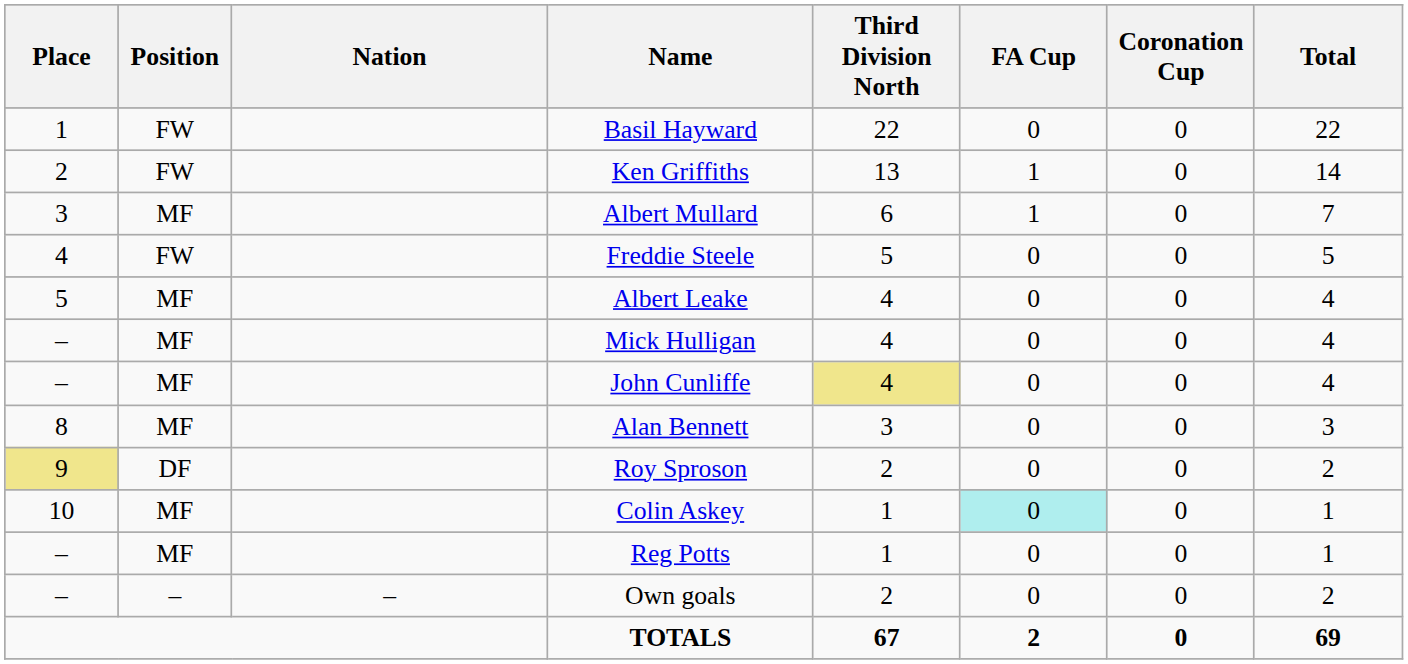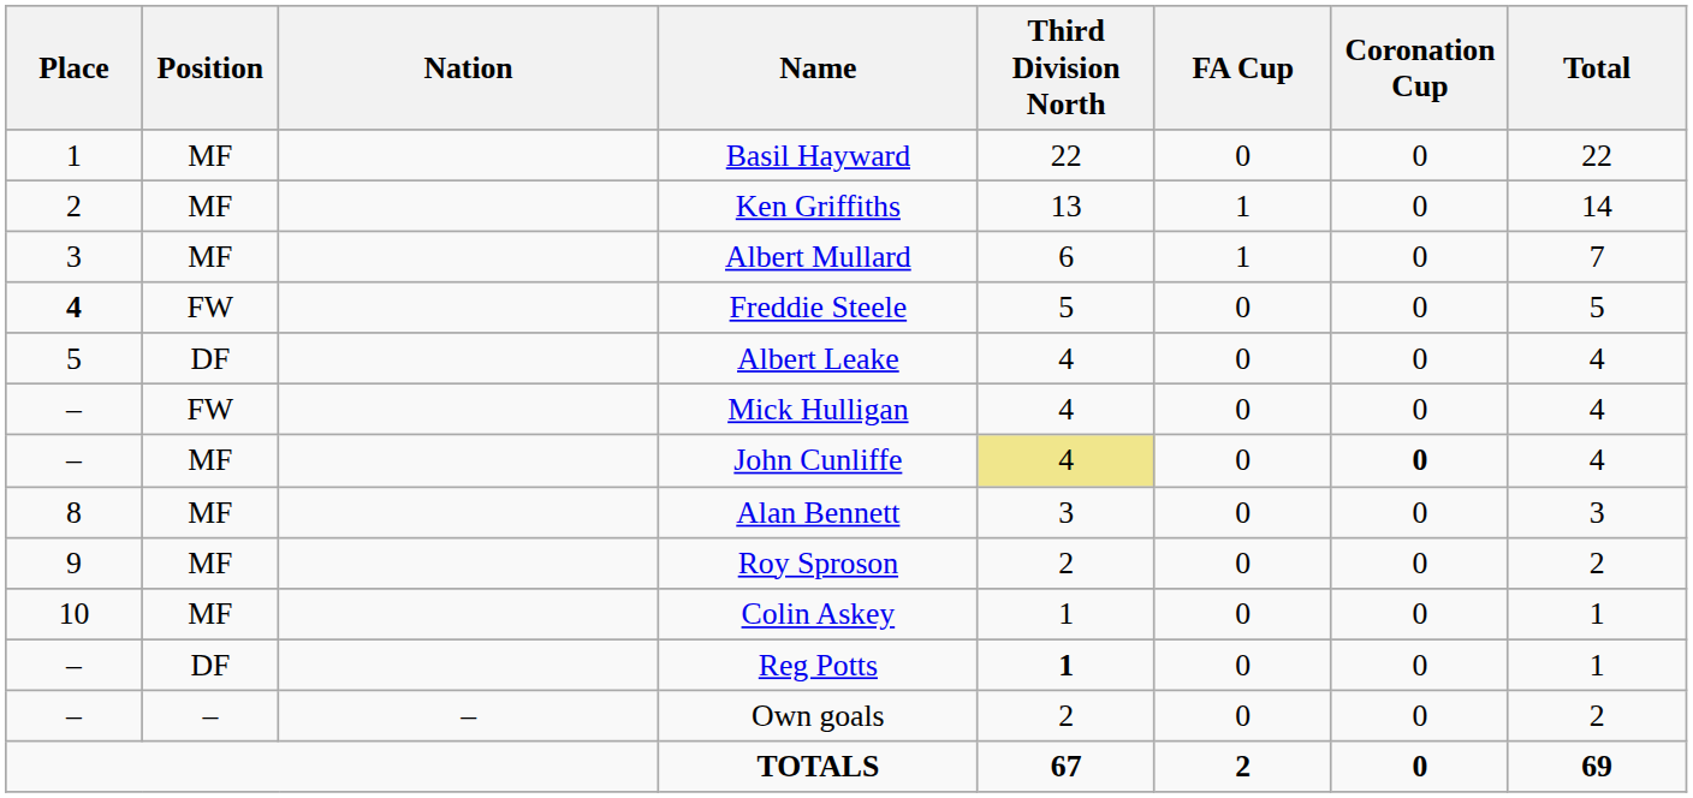Basil Hayward | Position: FW -> MF
Ken Griffiths | Position: FW -> MF
Freddie Steele | Place: normal -> bold
Albert Leake | Position: MF -> DF
Mick Hulligan | Position: MF -> FW
John Cunliffe | Coronation Cup: normal -> bold
Roy Sproson | Place: khaki background -> no background
Roy Sproson | Position: DF -> MF
Colin Askey | FA Cup: paleturquoise background -> no background
Reg Potts | Position: MF -> DF
Reg Potts | Third Division North: normal -> bold
